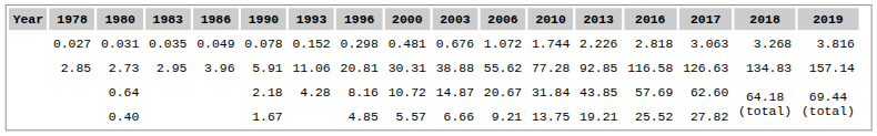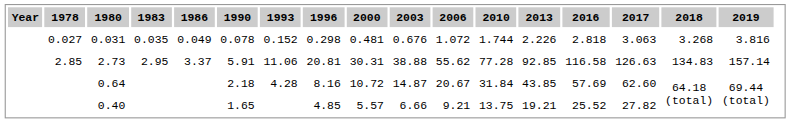2.73 | 1986: 3.96 -> 3.37
0.40 | 1990: 1.67 -> 1.65
